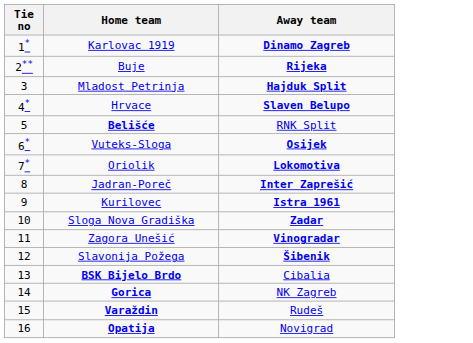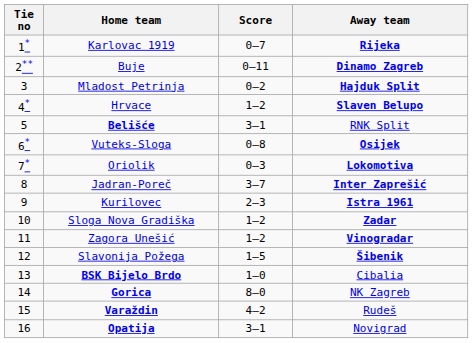+ column: Score | 0–7 | 0–11 | 0–2 | 1–2 | 3–1 | 0–8 | 0–3 | 3–7 | 2–3 | 1–2 | 1–2 | 1–5 | 1–0 | 8–0 | 4–2 | 3–1
Karlovac 1919 | Away team: Dinamo Zagreb -> Rijeka
Buje | Away team: Rijeka -> Dinamo Zagreb
